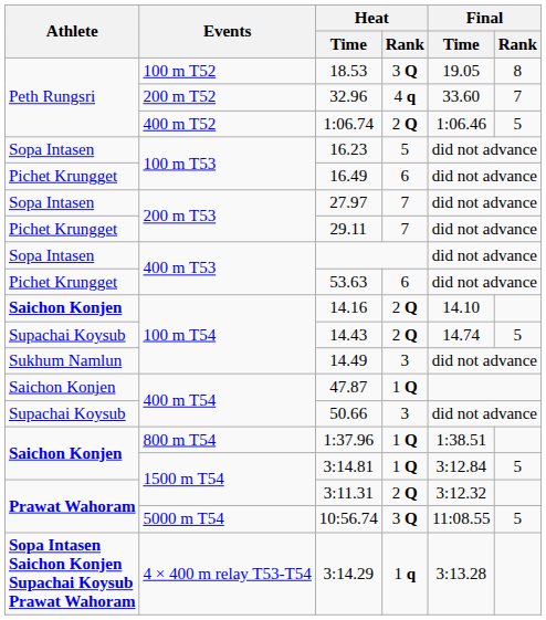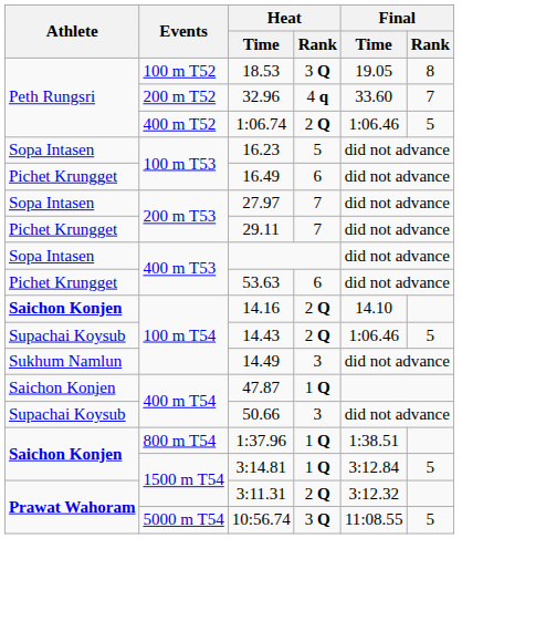14.43 | Final / Time: 14.74 -> 1:06.46
- row: Sopa Intasen Saichon Konjen Supachai Koysub Prawat Wahoram | 4 × 400 m relay T53-T54 | 3:14.29 | 1 q | 3:13.28
